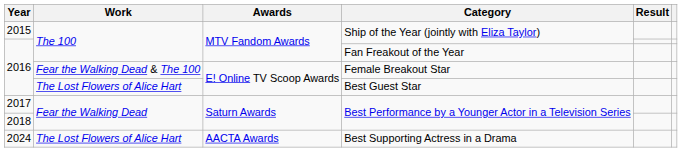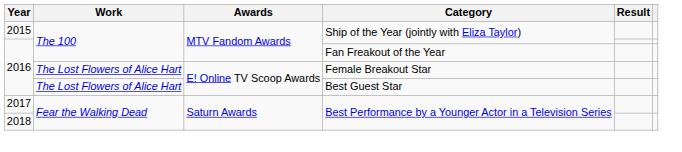Female Breakout Star | Work: Fear the Walking Dead & The 100 -> The Lost Flowers of Alice Hart
- row: 2024 | The Lost Flowers of Alice Hart | AACTA Awards | Best Supporting Actress in a Drama
